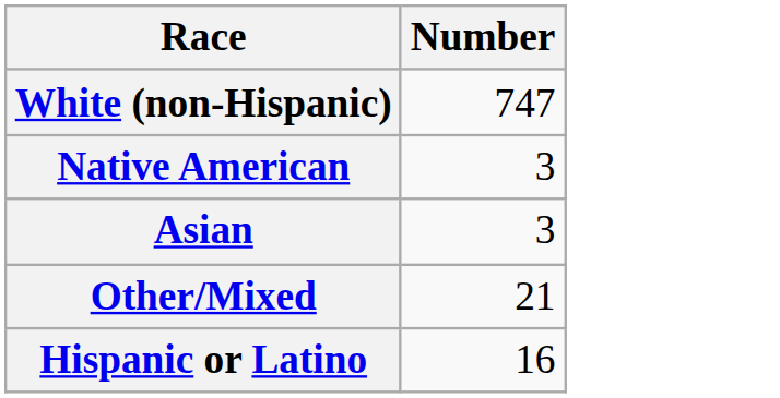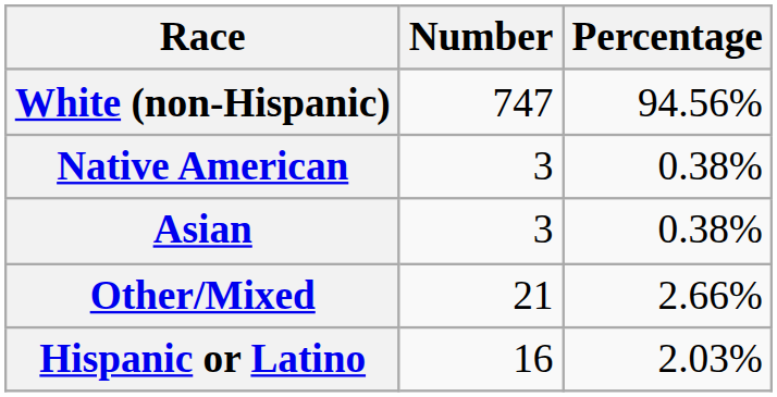+ column: Percentage | 94.56% | 0.38% | 0.38% | 2.66% | 2.03%
